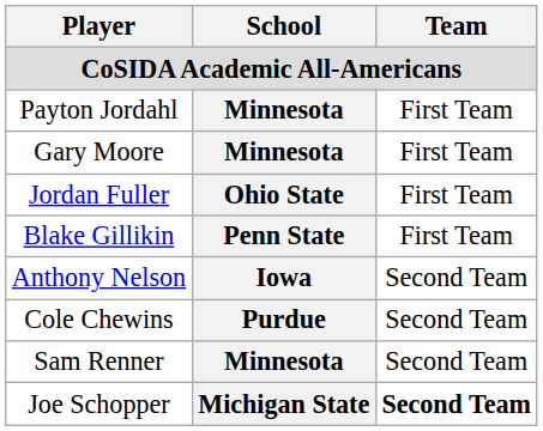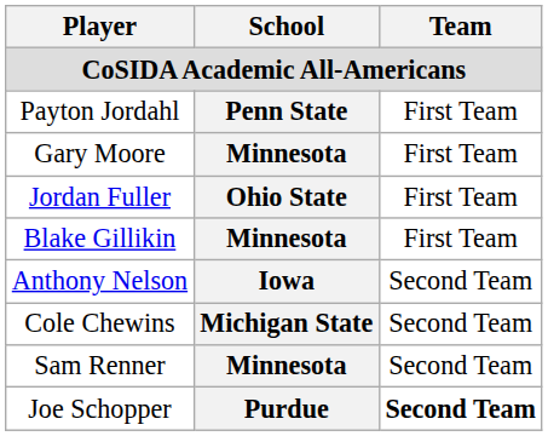Payton Jordahl | School: Minnesota -> Penn State
Blake Gillikin | School: Penn State -> Minnesota
Cole Chewins | School: Purdue -> Michigan State
Joe Schopper | School: Michigan State -> Purdue
